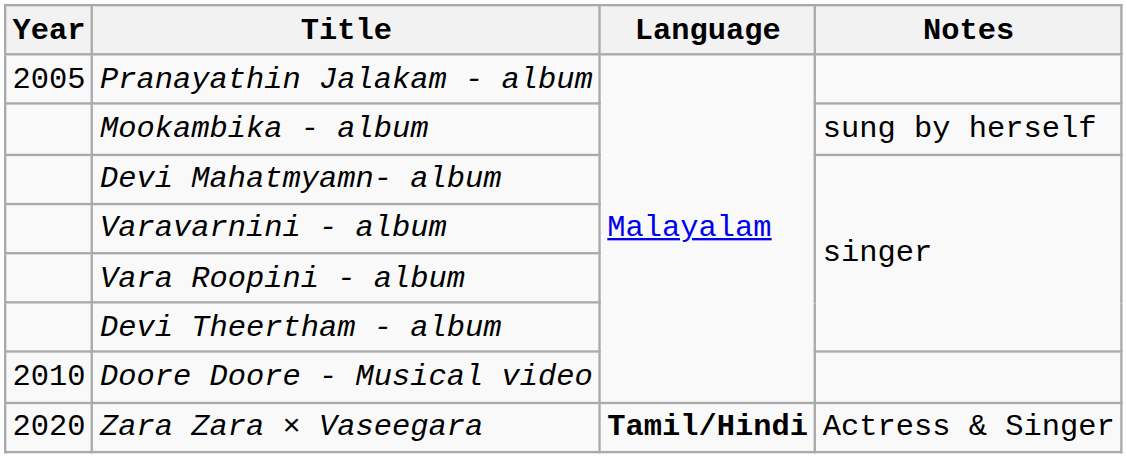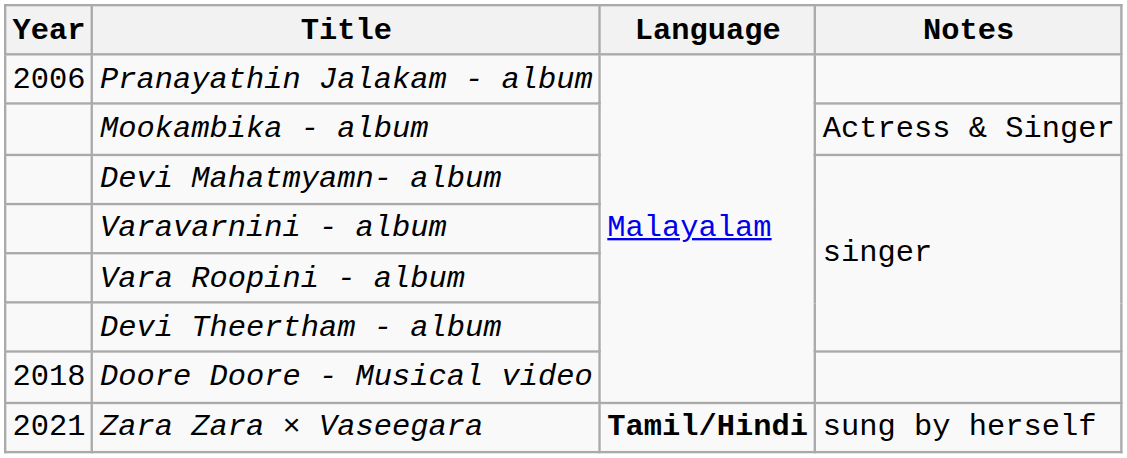Pranayathin Jalakam - album | Year: 2005 -> 2006
Mookambika - album | Notes: sung by herself -> Actress & Singer
Doore Doore - Musical video | Year: 2010 -> 2018
Zara Zara × Vaseegara | Year: 2020 -> 2021
Zara Zara × Vaseegara | Notes: Actress & Singer -> sung by herself
